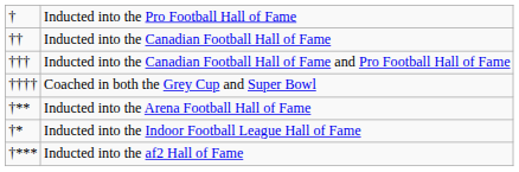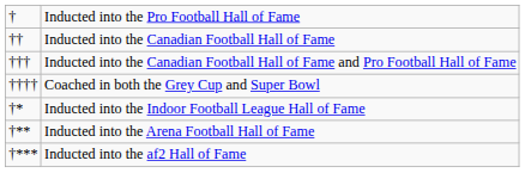rows swapped: Inducted into the Indoor Football League Hall of Fame <-> Inducted into the Arena Football Hall of Fame
